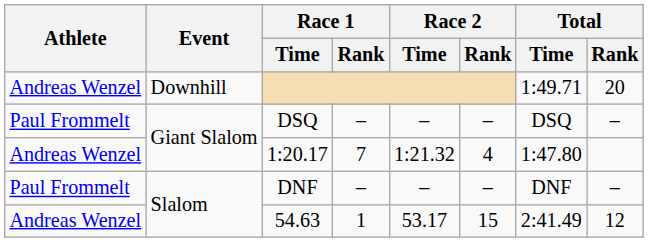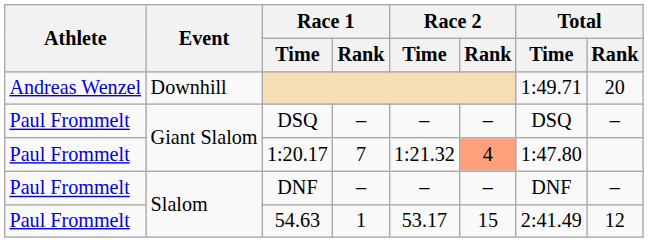1:20.17 | Athlete: Andreas Wenzel -> Paul Frommelt
1:20.17 | Race 2 / Rank: no background -> lightsalmon background
54.63 | Athlete: Andreas Wenzel -> Paul Frommelt
